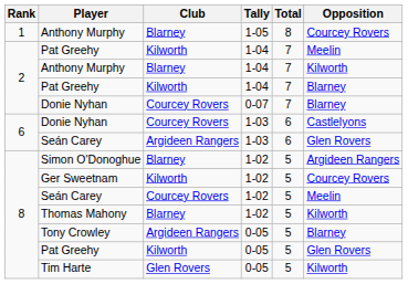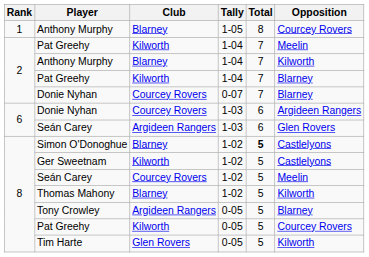Donie Nyhan / 1-03 | Opposition: Castlelyons -> Argideen Rangers
Simon O'Donoghue | Total: normal -> bold
Simon O'Donoghue | Opposition: Argideen Rangers -> Castlelyons
Ger Sweetnam | Opposition: Courcey Rovers -> Castlelyons
Pat Greehy / 0-05 | Opposition: Glen Rovers -> Courcey Rovers
